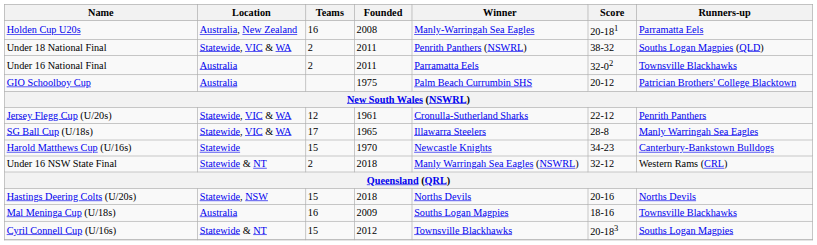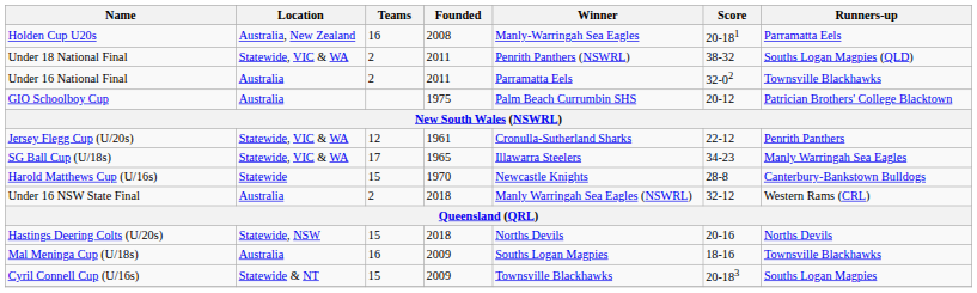SG Ball Cup (U/18s) | Score: 28-8 -> 34-23
Harold Matthews Cup (U/16s) | Score: 34-23 -> 28-8
Under 16 NSW State Final | Location: Statewide & NT -> Australia
Cyril Connell Cup (U/16s) | Founded: 2012 -> 2009
